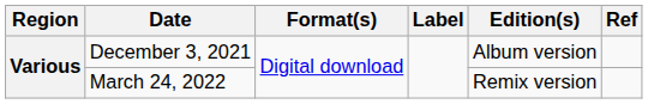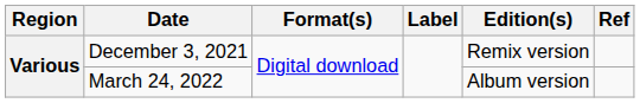December 3, 2021 | Edition(s): Album version -> Remix version
March 24, 2022 | Edition(s): Remix version -> Album version
